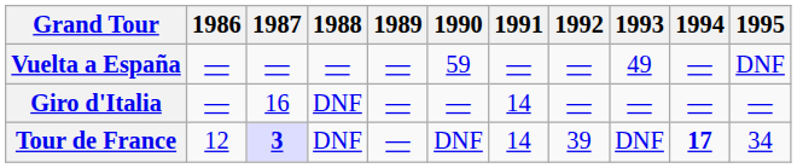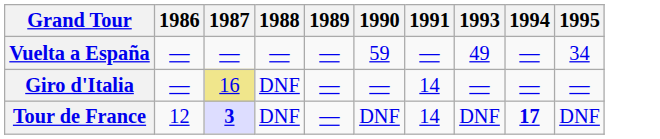- column: 1992 | — | — | 39
Vuelta a España | 1995: DNF -> 34
Giro d'Italia | 1987: no background -> khaki background
Tour de France | 1995: 34 -> DNF
